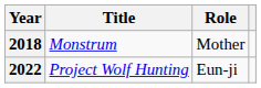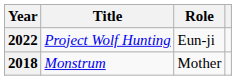rows swapped: 2018 <-> 2022
